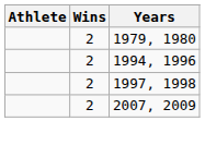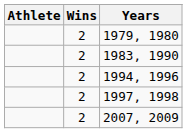+ row: 2 | 1983, 1990
